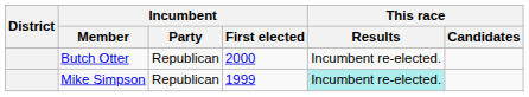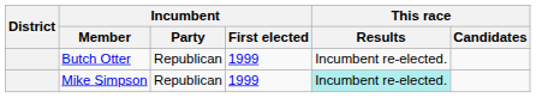Butch Otter | Incumbent / First elected: 2000 -> 1999
